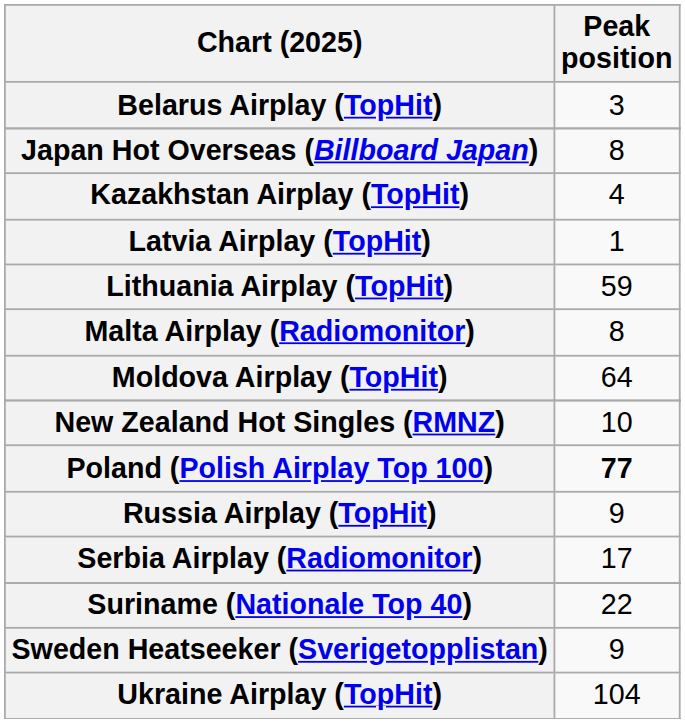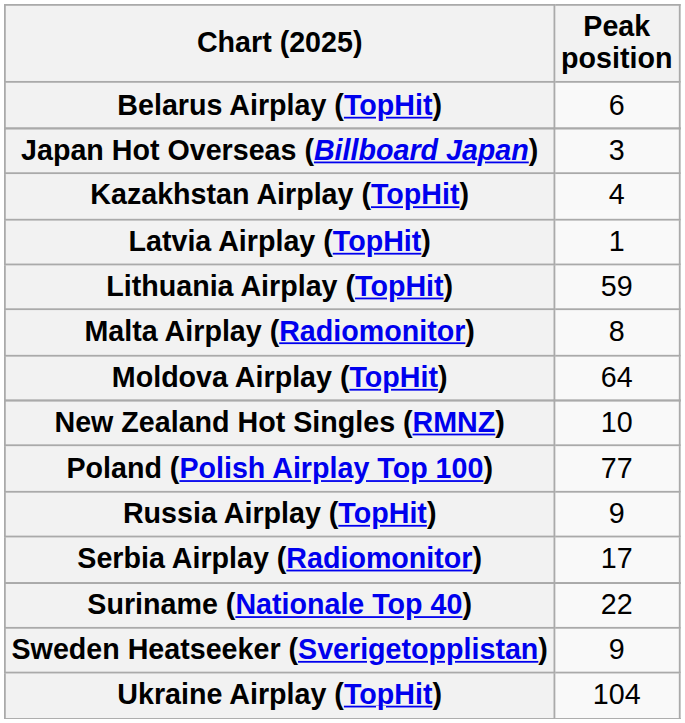Belarus Airplay (TopHit) | Peak position: 3 -> 6
Japan Hot Overseas (Billboard Japan) | Peak position: 8 -> 3
Poland (Polish Airplay Top 100) | Peak position: bold -> normal
